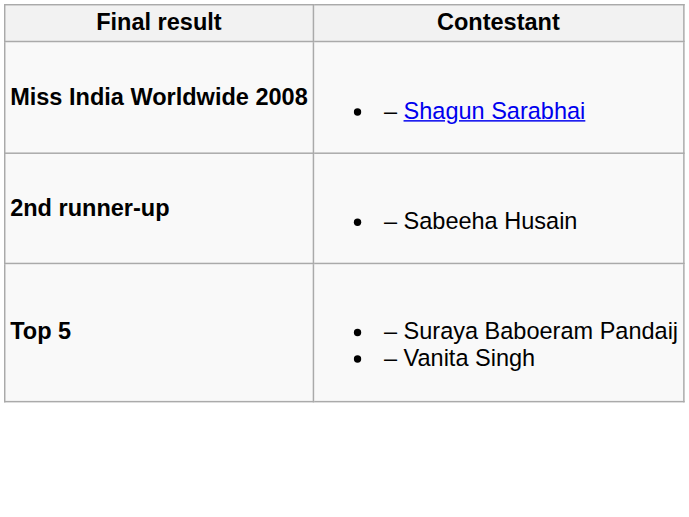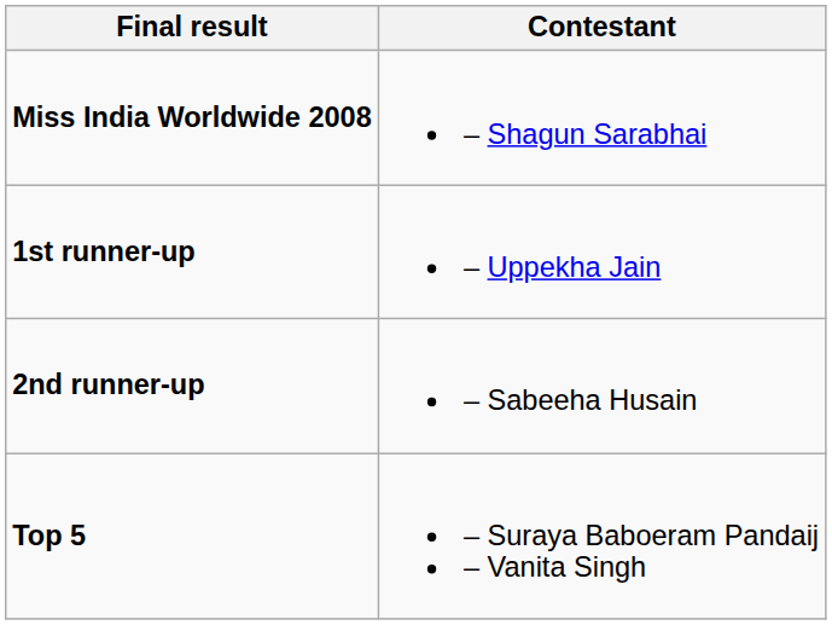+ row: 1st runner-up | – Uppekha Jain
